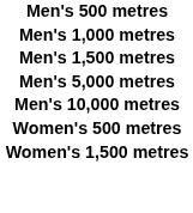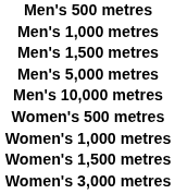+ row: Women's 1,000 metres
+ row: Women's 3,000 metres
